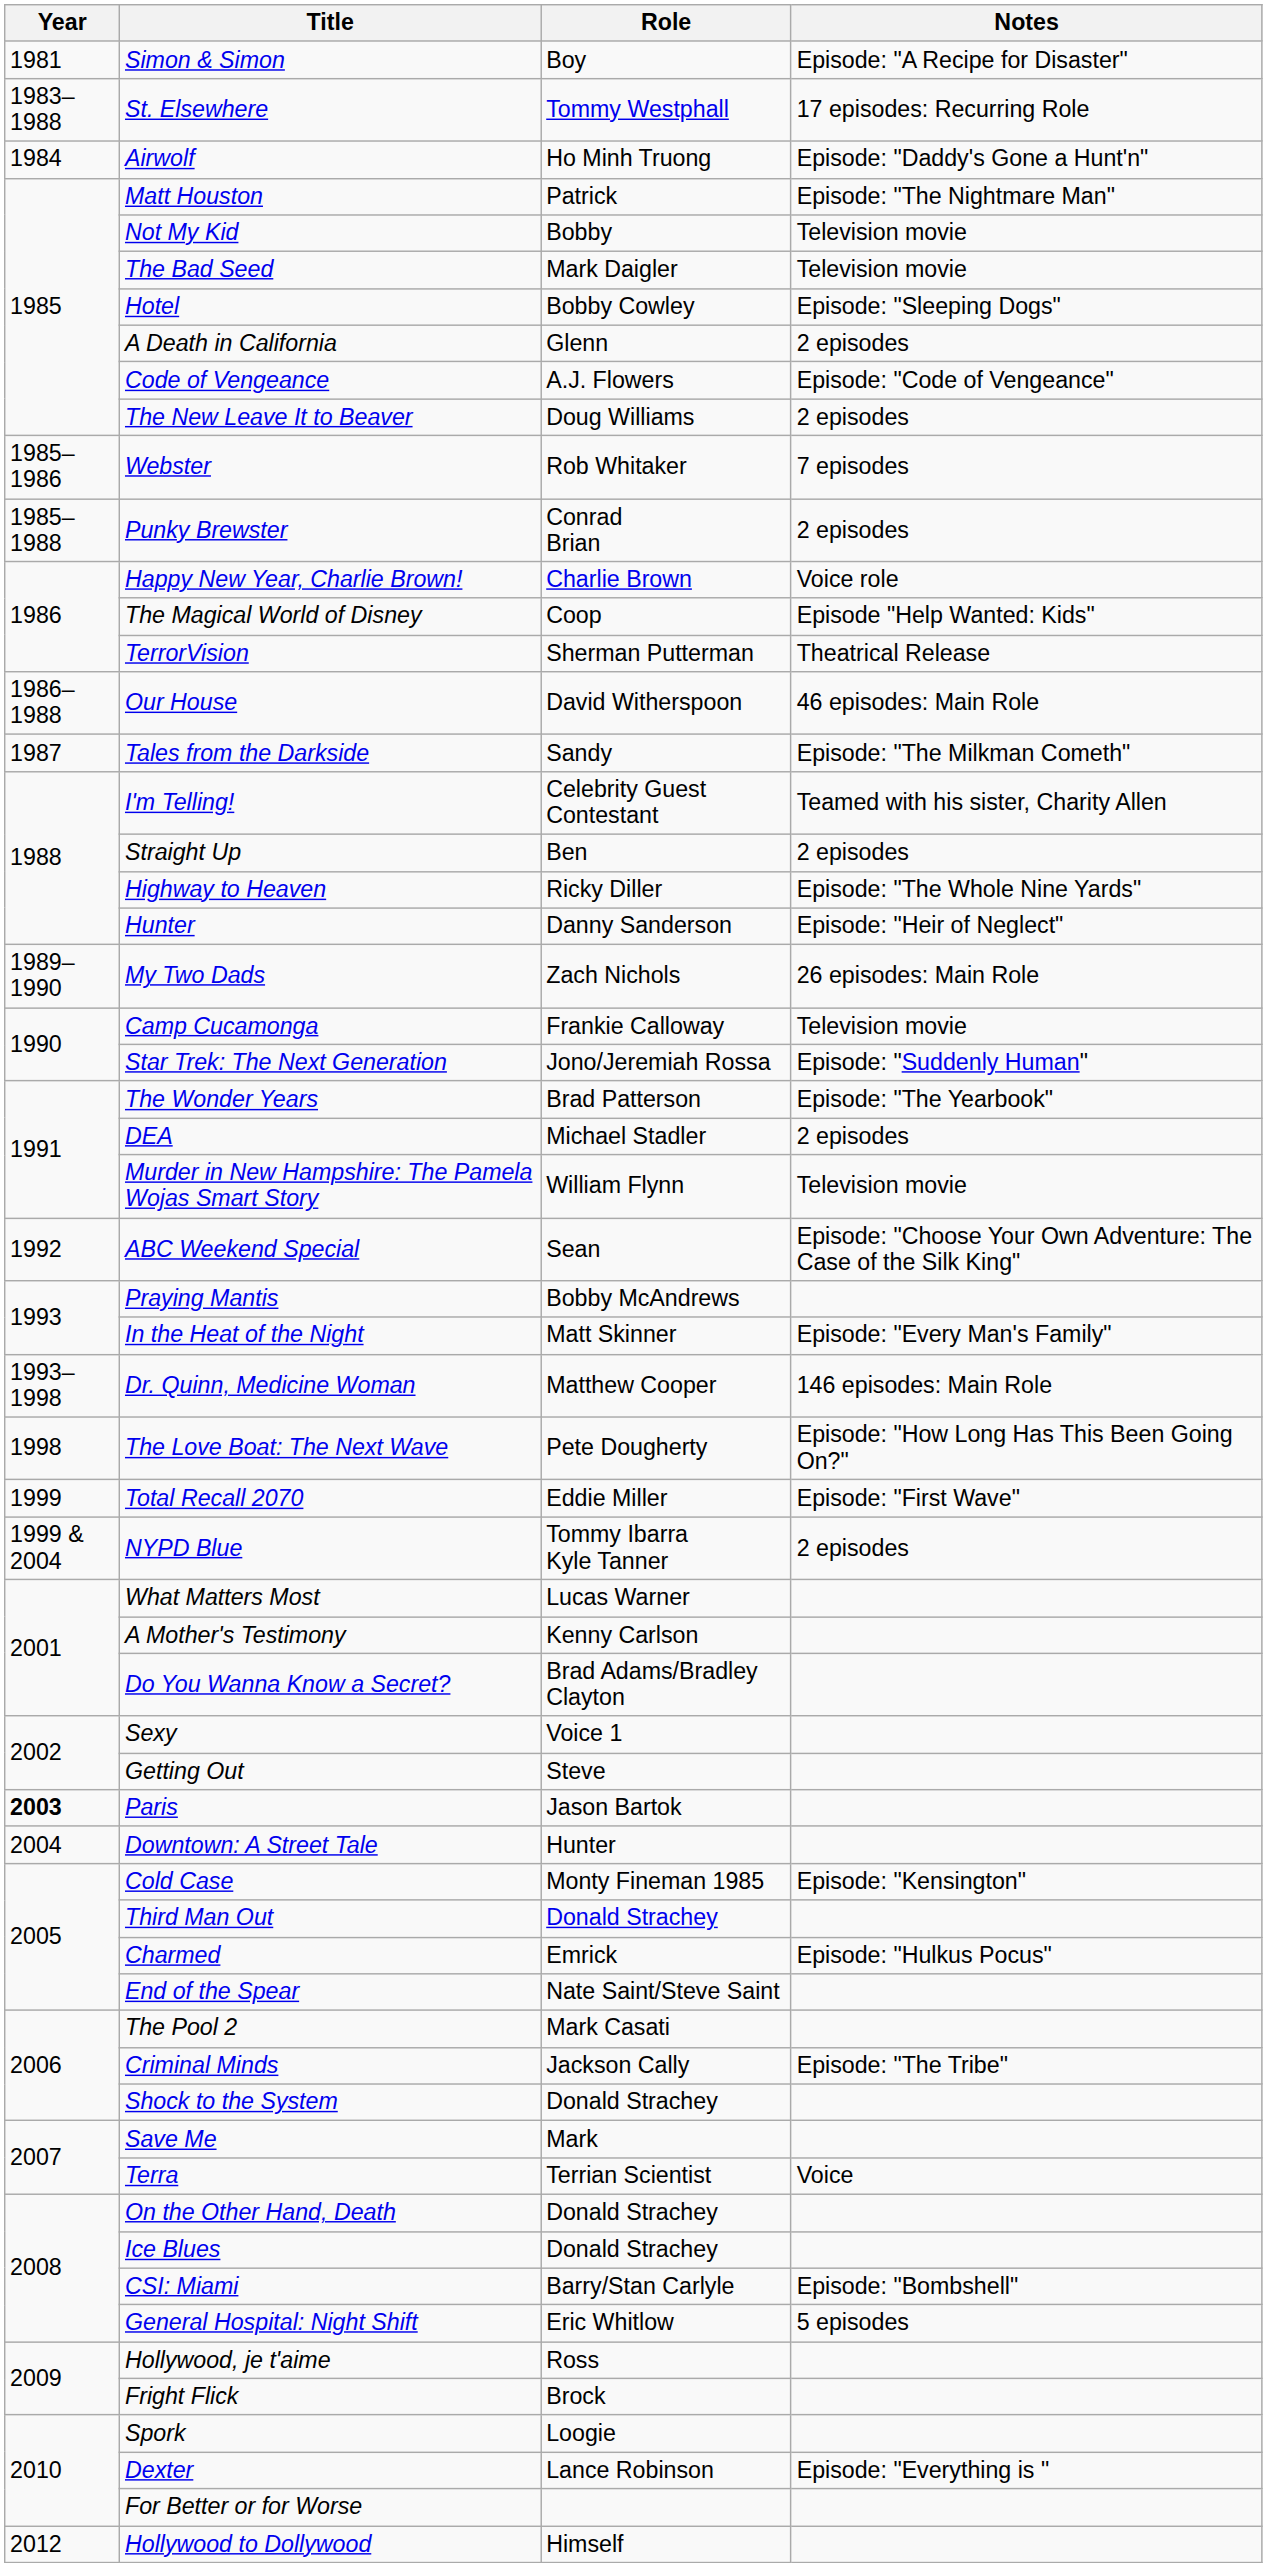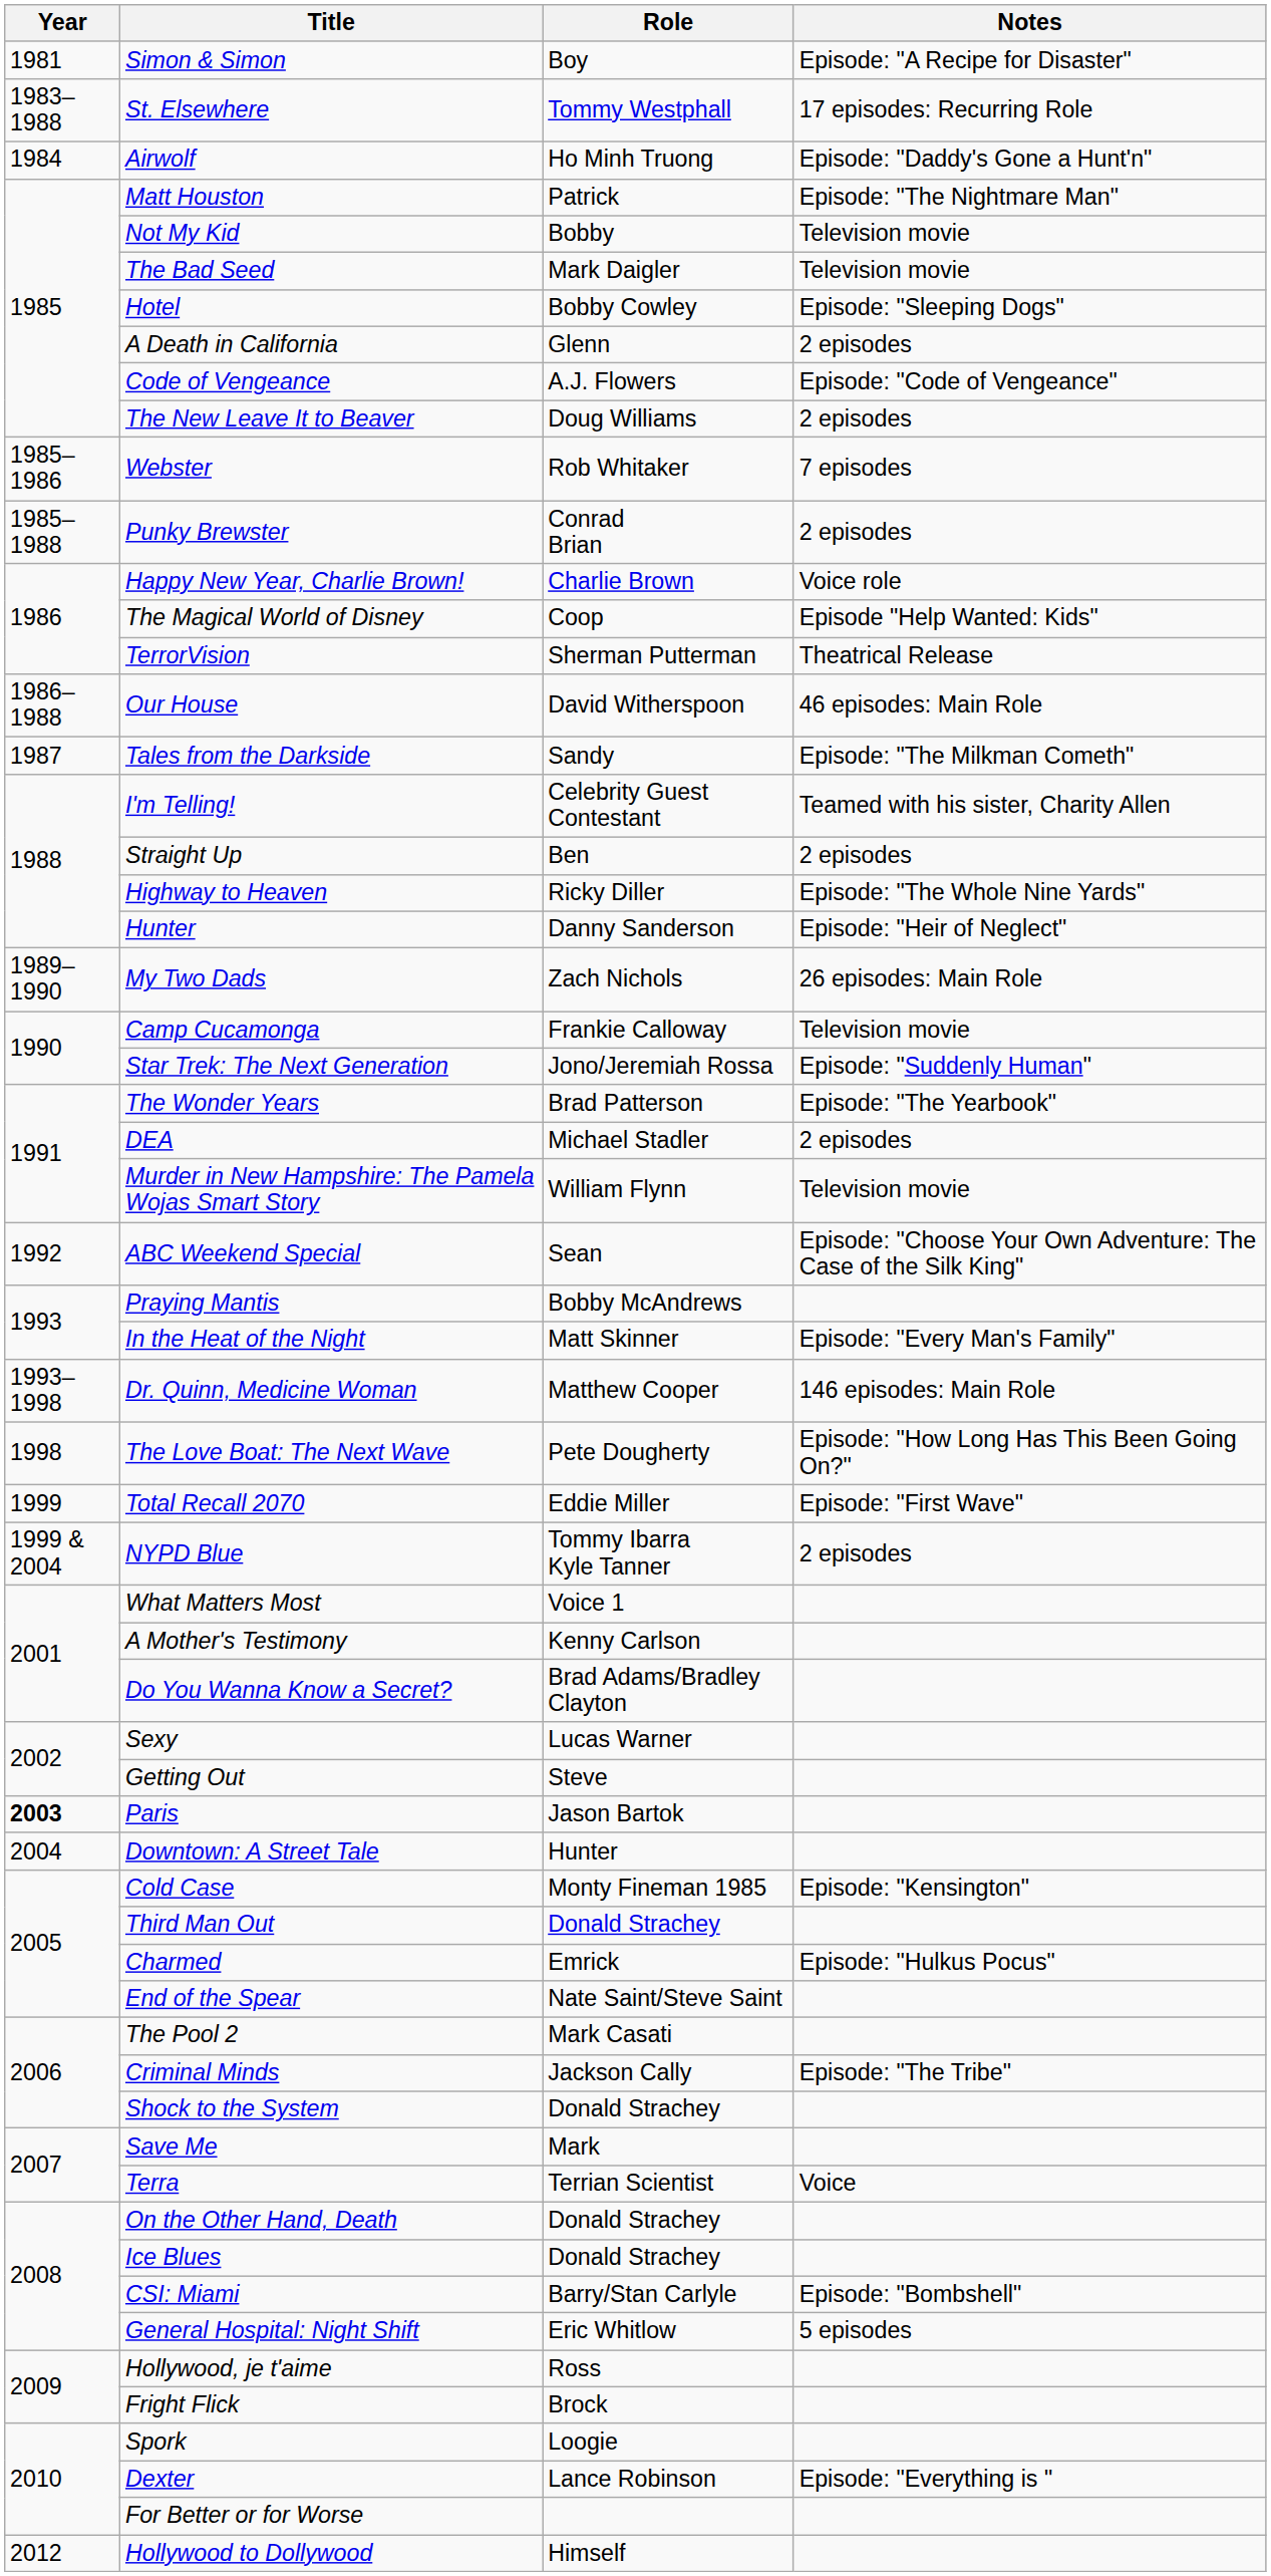What Matters Most | Role: Lucas Warner -> Voice 1
Sexy | Role: Voice 1 -> Lucas Warner
